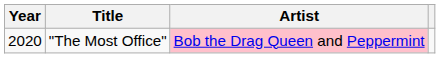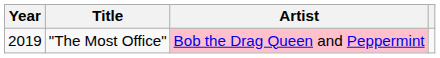"The Most Office" | Year: 2020 -> 2019
